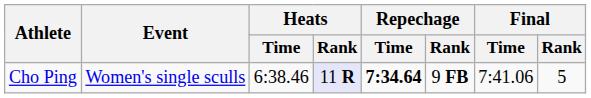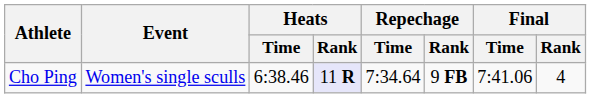Cho Ping | Repechage / Time: bold -> normal
Cho Ping | Final / Rank: 5 -> 4
